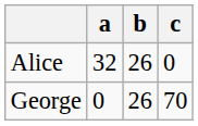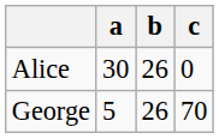Alice | a: 32 -> 30
George | a: 0 -> 5
